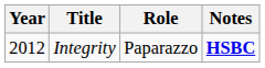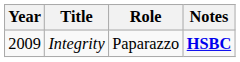Integrity | Year: 2012 -> 2009
